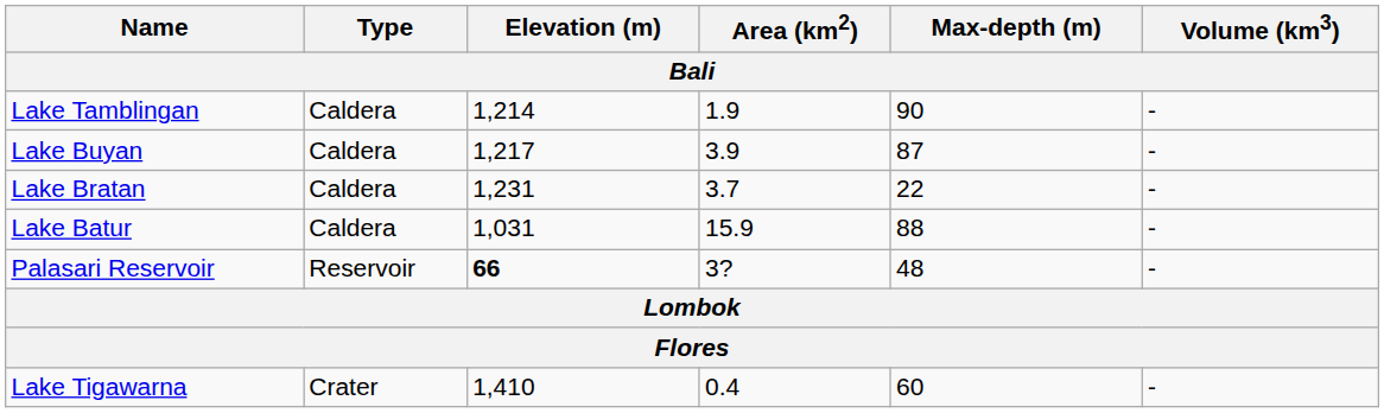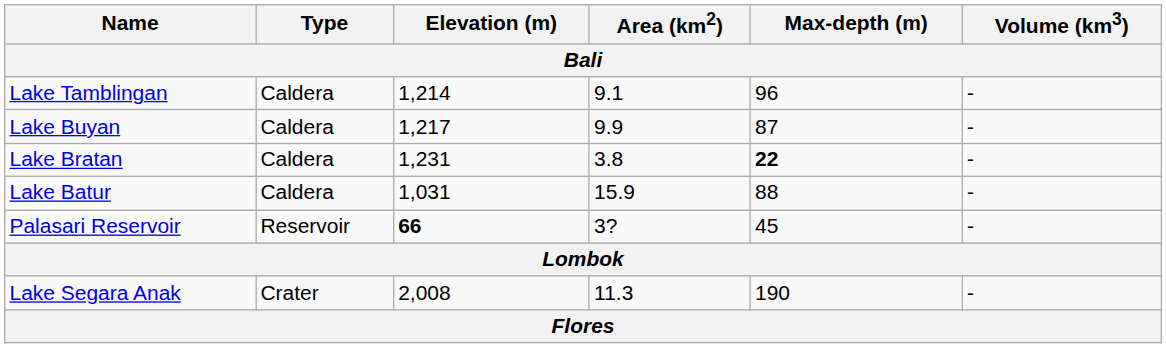Lake Tamblingan | Area (km2): 1.9 -> 9.1
Lake Tamblingan | Max-depth (m): 90 -> 96
Lake Buyan | Area (km2): 3.9 -> 9.9
Lake Bratan | Area (km2): 3.7 -> 3.8
Lake Bratan | Max-depth (m): normal -> bold
Palasari Reservoir | Max-depth (m): 48 -> 45
+ row: Lake Segara Anak | Crater | 2,008 | 11.3 | 190 | -
- row: Lake Tigawarna | Crater | 1,410 | 0.4 | 60 | -
